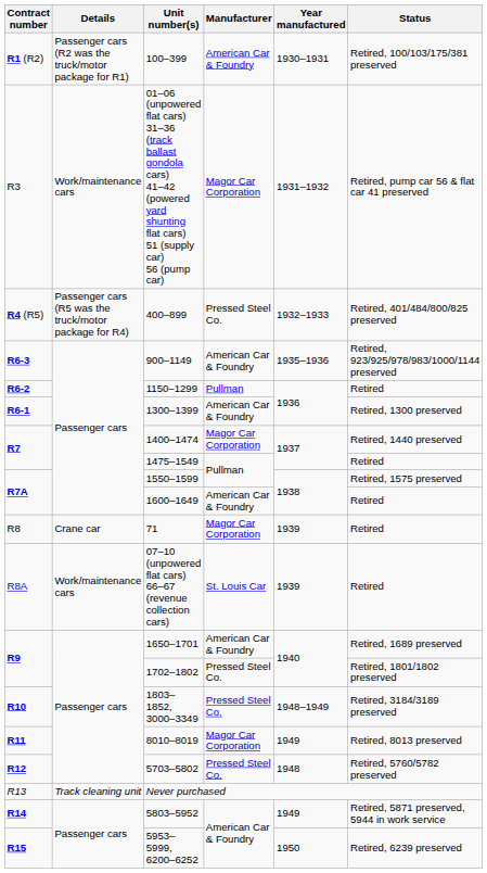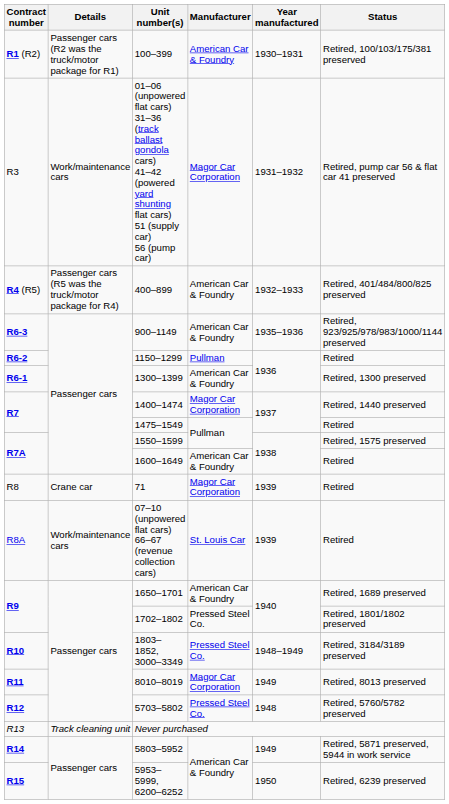400–899 | Manufacturer: Pressed Steel Co. -> American Car & Foundry
